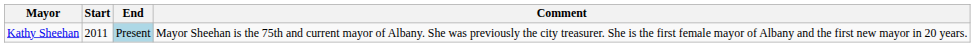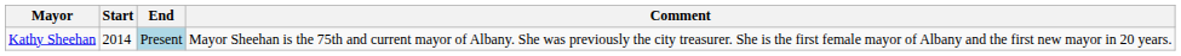Kathy Sheehan | Start: 2011 -> 2014
